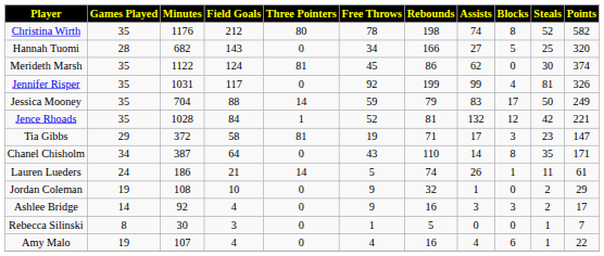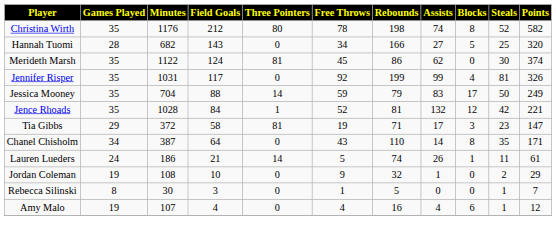- row: Ashlee Bridge | 14 | 92 | 4 | 0 | 9 | 16 | 3 | 3 | 2 | 17
Amy Malo | Points: 22 -> 12
